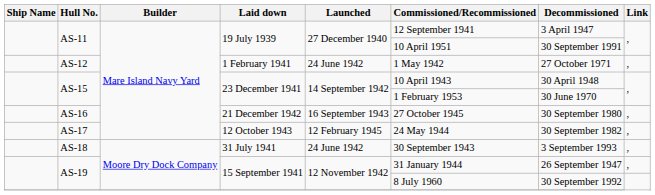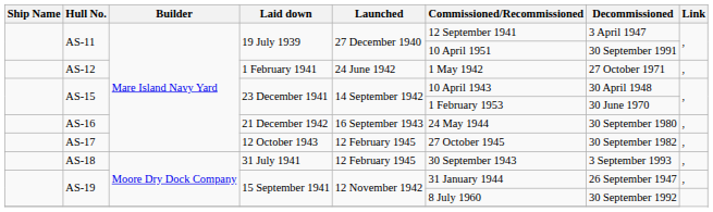AS-16 | Commissioned/Recommissioned: 27 October 1945 -> 24 May 1944
AS-17 | Commissioned/Recommissioned: 24 May 1944 -> 27 October 1945
AS-18 | Launched: 24 June 1942 -> 12 February 1945
